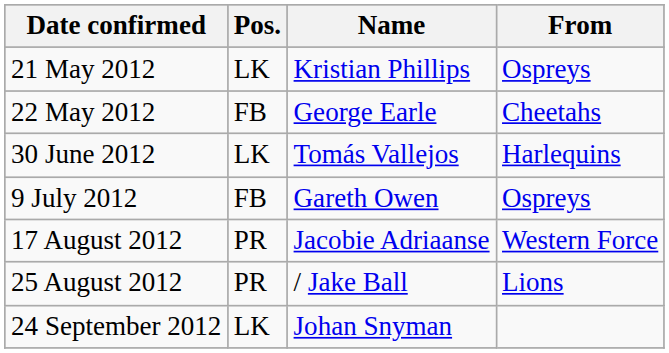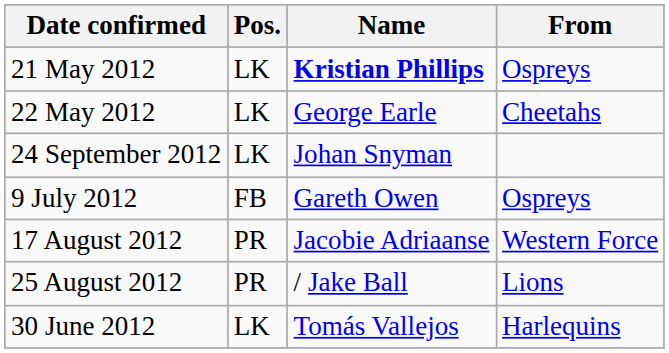21 May 2012 | Name: normal -> bold
22 May 2012 | Pos.: FB -> LK
rows swapped: 30 June 2012 <-> 24 September 2012
